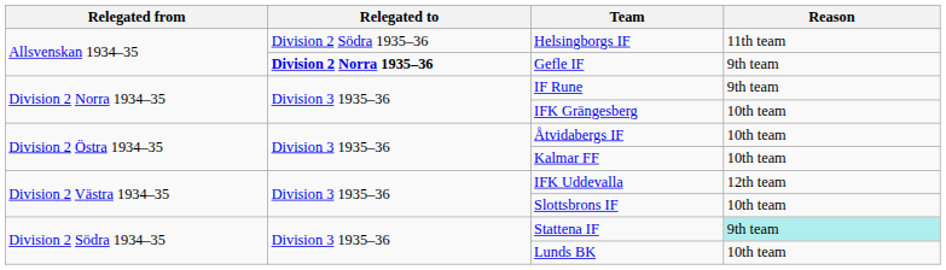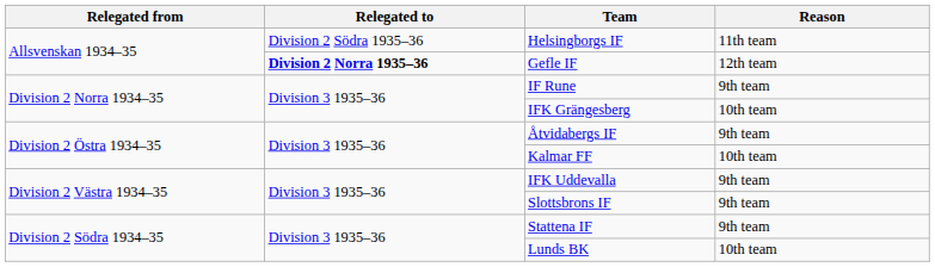Gefle IF | Reason: 9th team -> 12th team
Åtvidabergs IF | Reason: 10th team -> 9th team
IFK Uddevalla | Reason: 12th team -> 9th team
Slottsbrons IF | Reason: 10th team -> 9th team
Stattena IF | Reason: paleturquoise background -> no background
